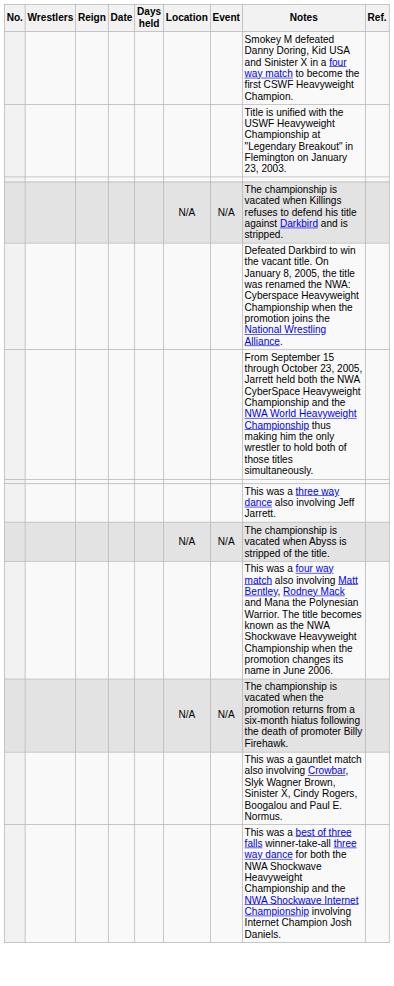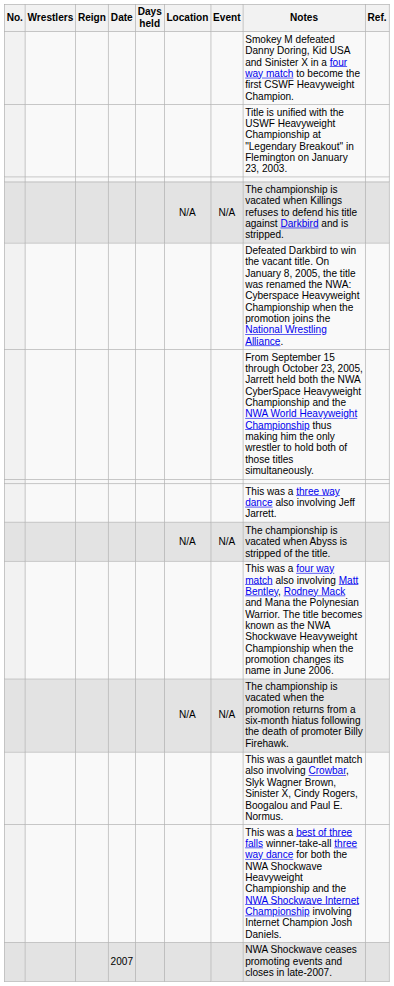+ row: 2007 | NWA Shockwave ceases promoting events and closes in late-2007.
